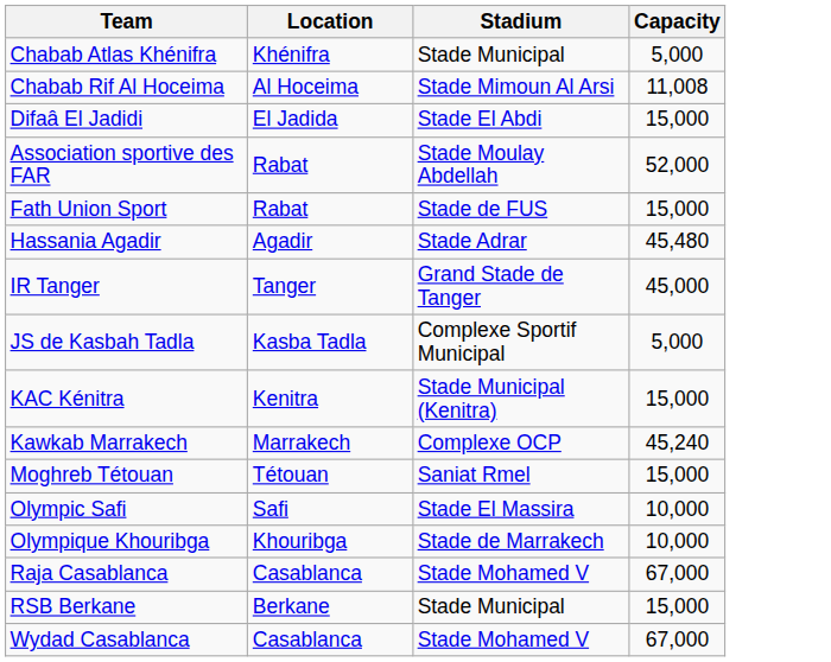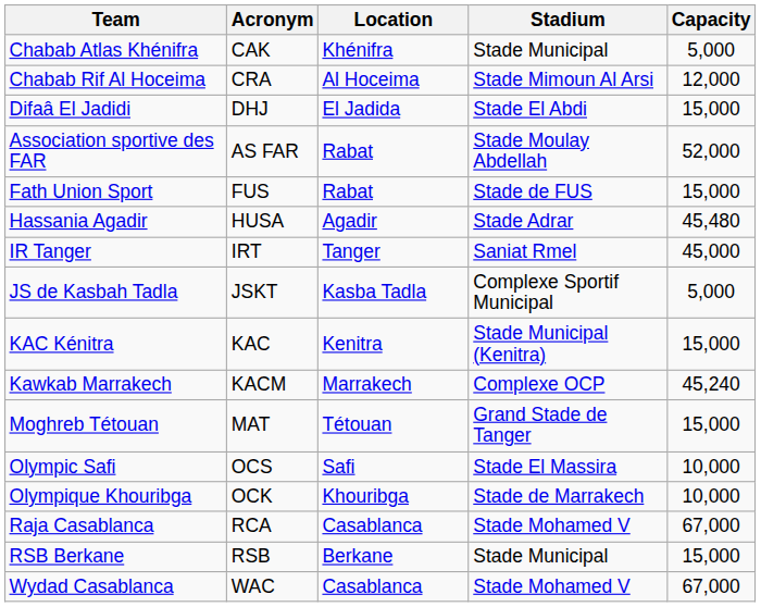+ column: Acronym | CAK | CRA | DHJ | AS FAR | FUS | HUSA | IRT | JSKT | KAC | KACM | MAT | OCS | OCK | RCA | RSB | WAC
Chabab Rif Al Hoceima | Capacity: 11,008 -> 12,000
IR Tanger | Stadium: Grand Stade de Tanger -> Saniat Rmel
Moghreb Tétouan | Stadium: Saniat Rmel -> Grand Stade de Tanger
